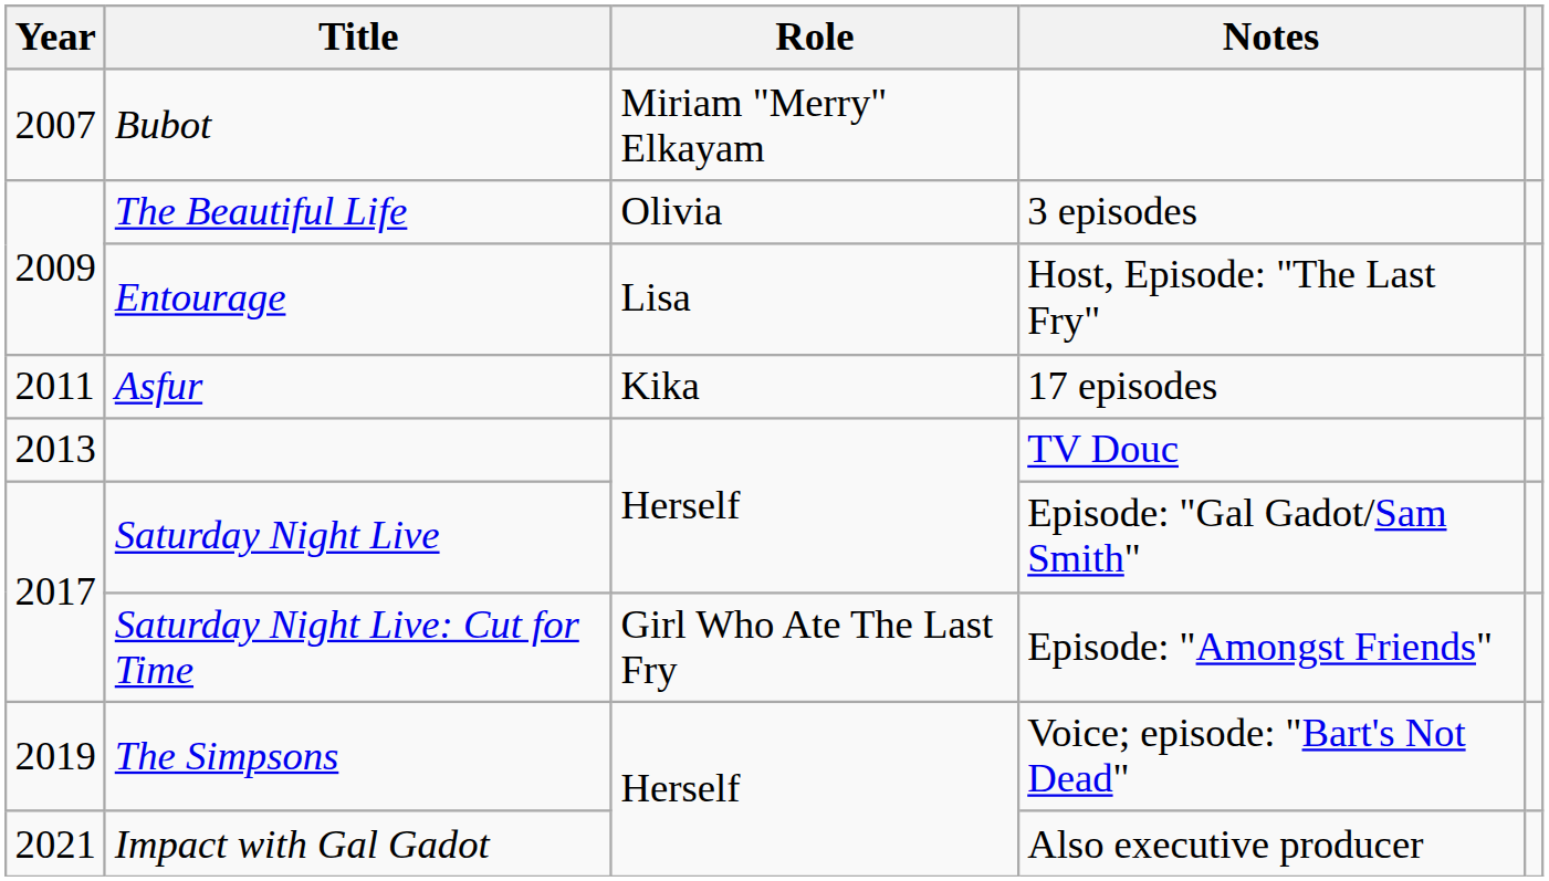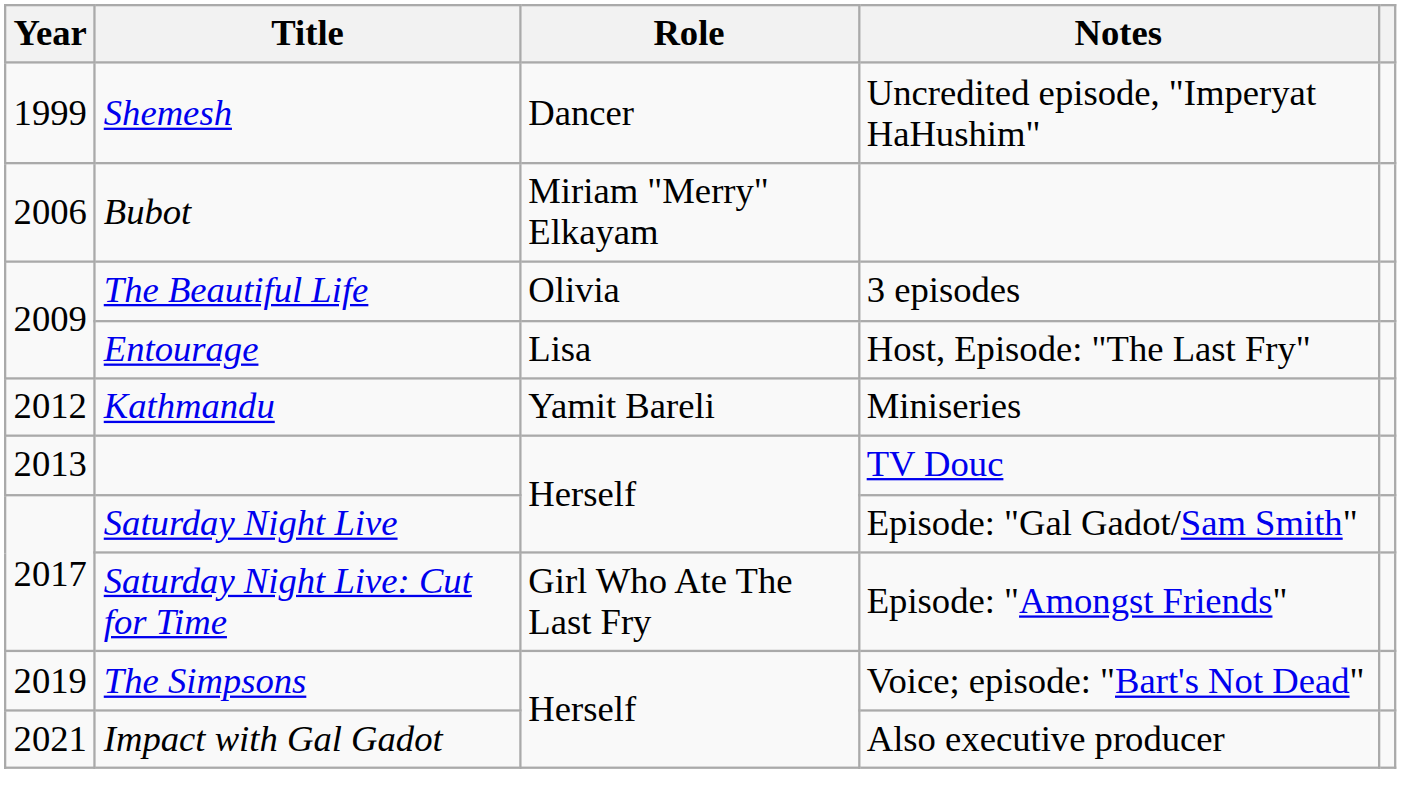+ row: 1999 | Shemesh | Dancer | Uncredited episode, "Imperyat HaHushim"
Bubot | Year: 2007 -> 2006
- row: 2011 | Asfur | Kika | 17 episodes
+ row: 2012 | Kathmandu | Yamit Bareli | Miniseries
